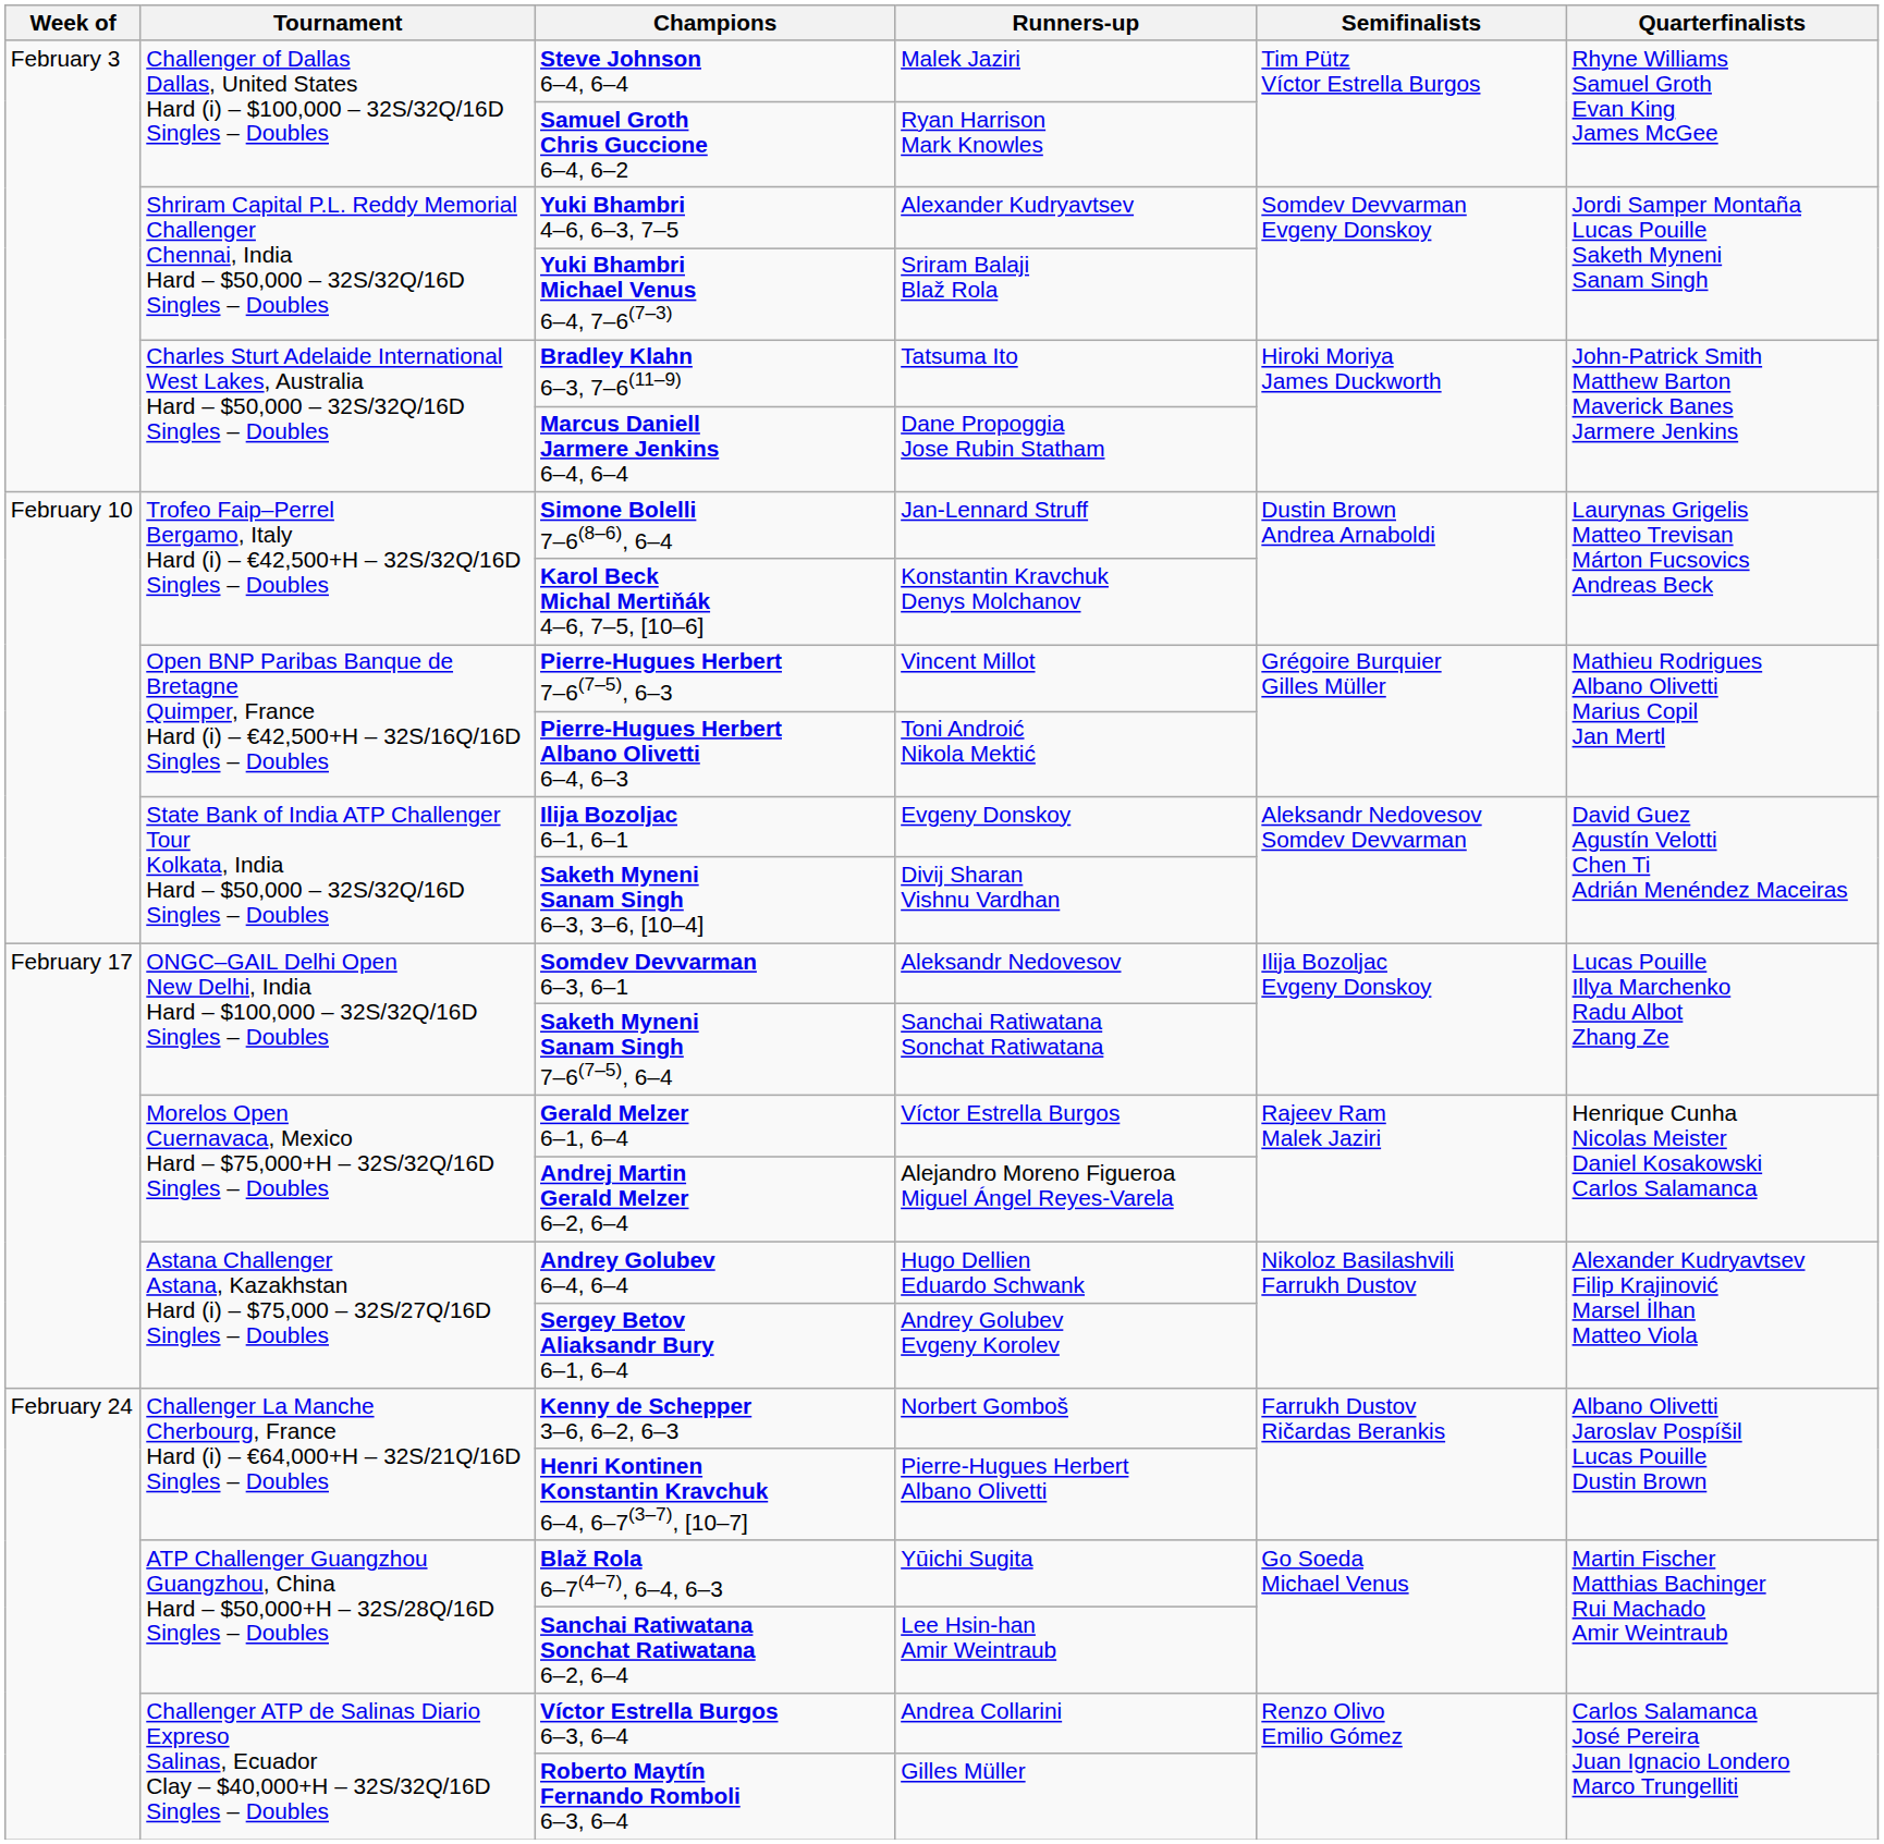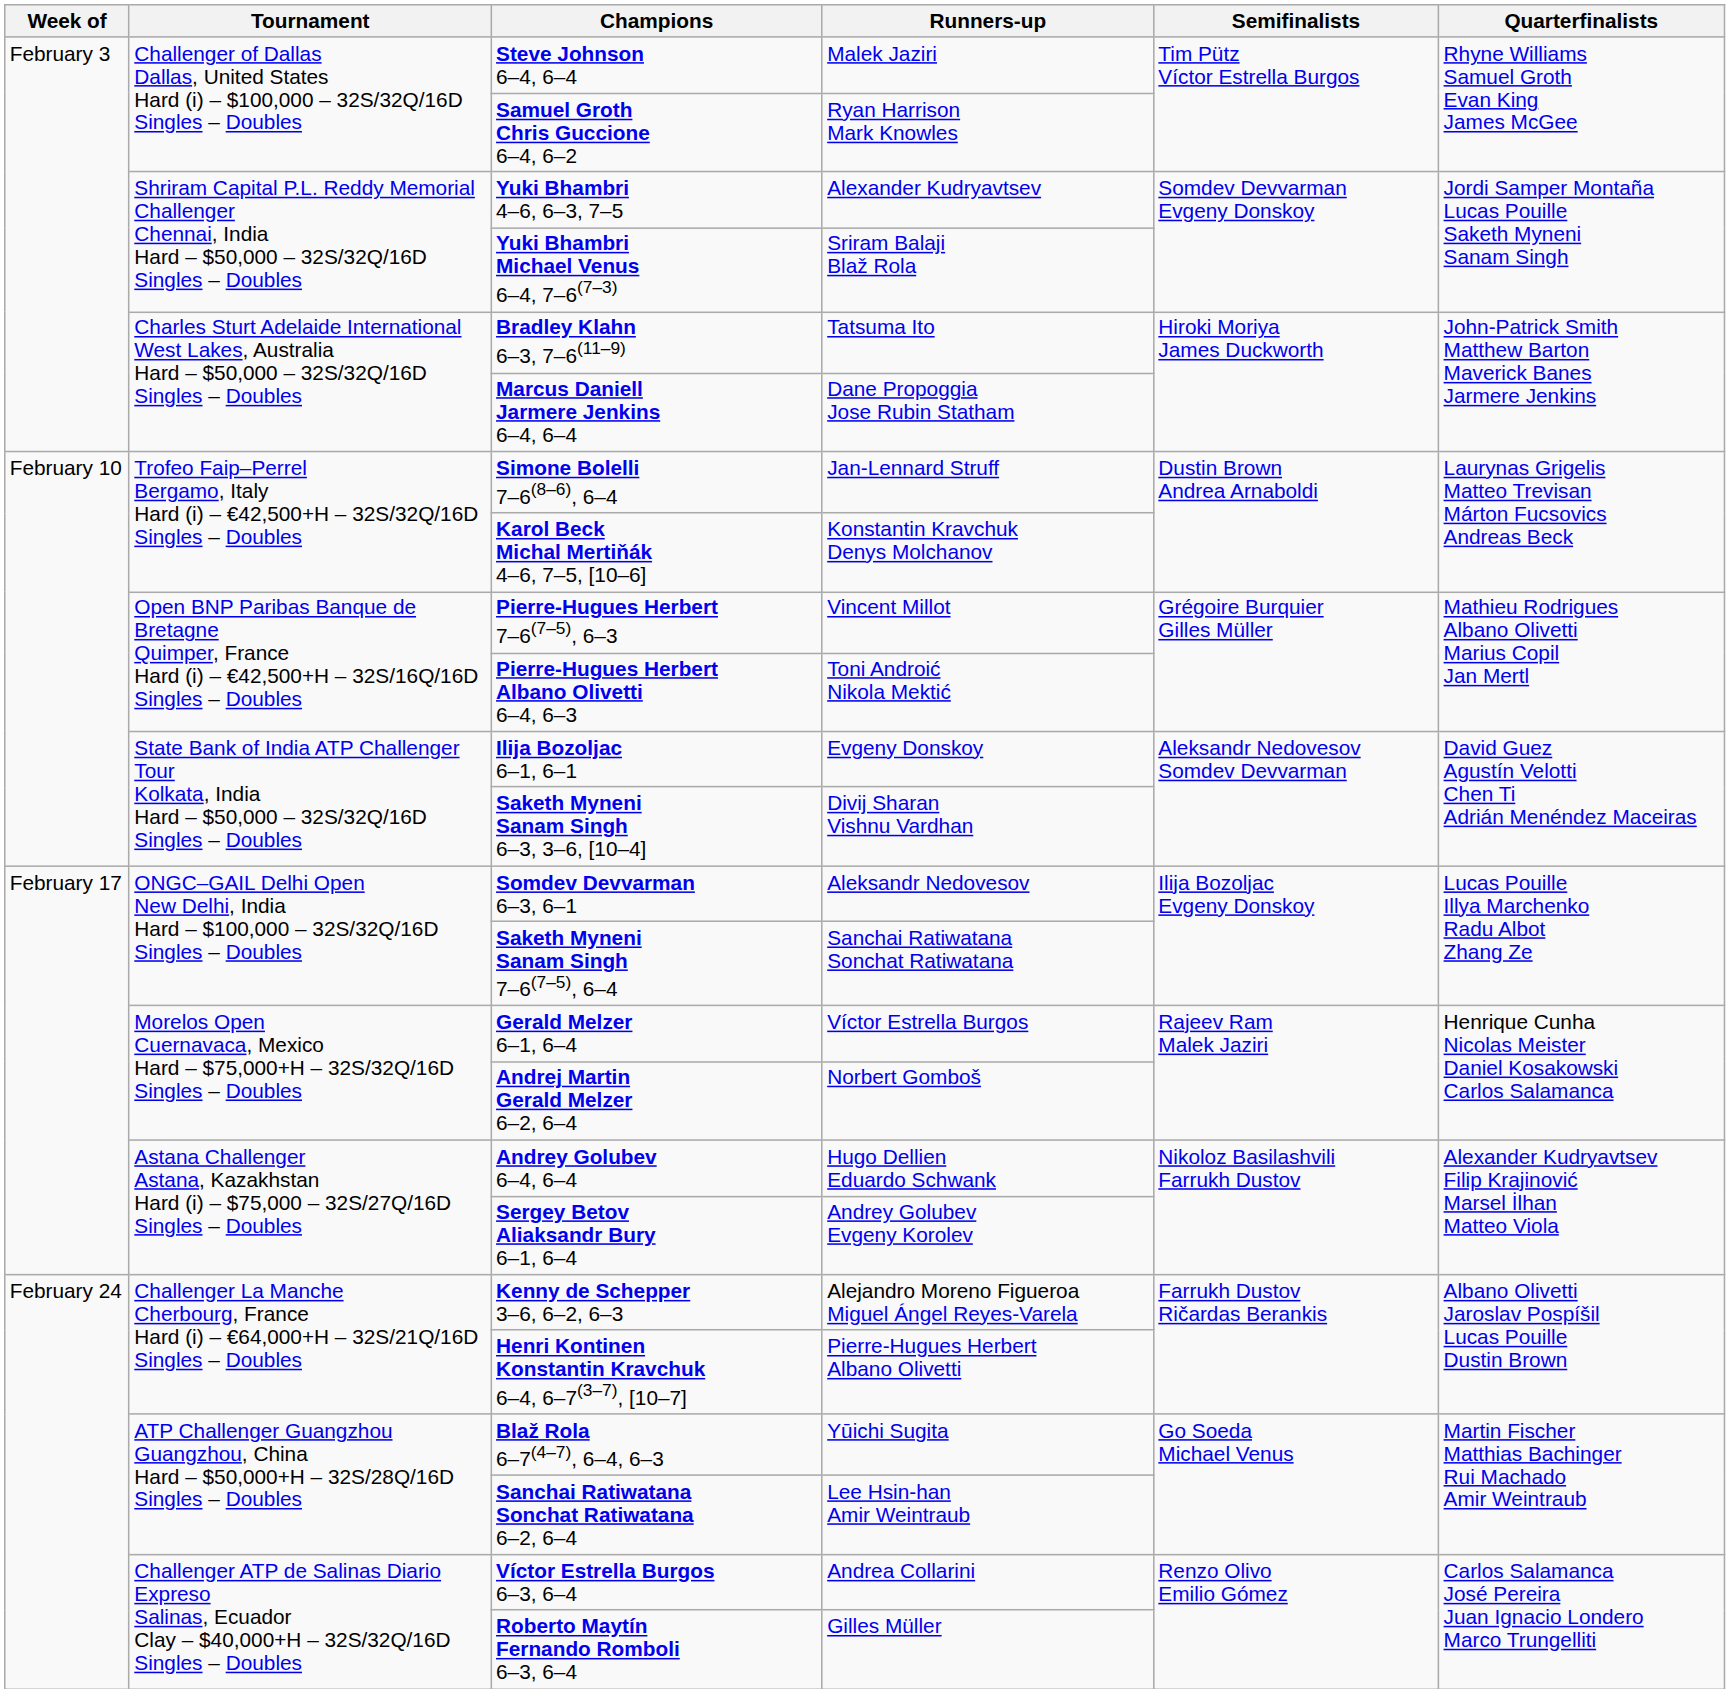Andrej Martin Gerald Melzer 6–2, 6–4 | Runners-up: Alejandro Moreno Figueroa Miguel Ángel Reyes-Varela -> Norbert Gomboš
Kenny de Schepper 3–6, 6–2, 6–3 | Runners-up: Norbert Gomboš -> Alejandro Moreno Figueroa Miguel Ángel Reyes-Varela
